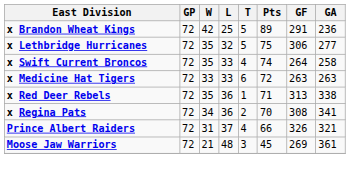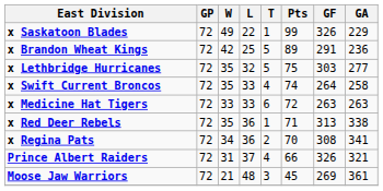+ row: x Saskatoon Blades | 72 | 49 | 22 | 1 | 99 | 326 | 229
x Lethbridge Hurricanes | GF: 306 -> 303
